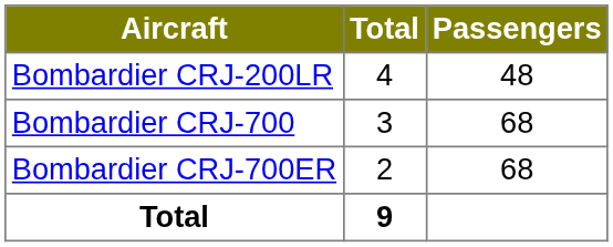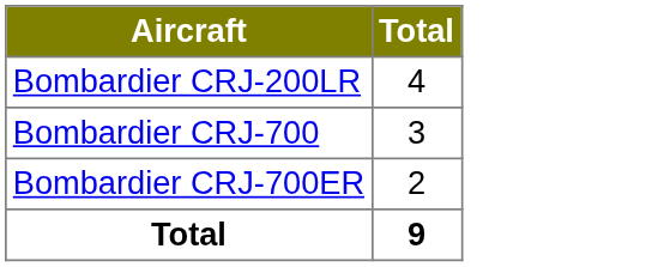- column: Passengers | 48 | 68 | 68
